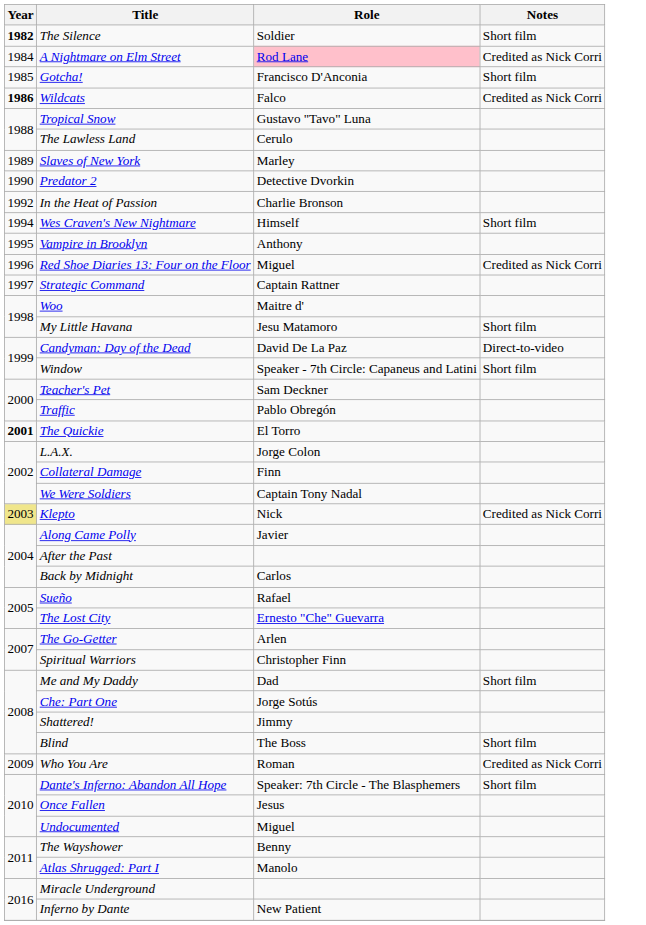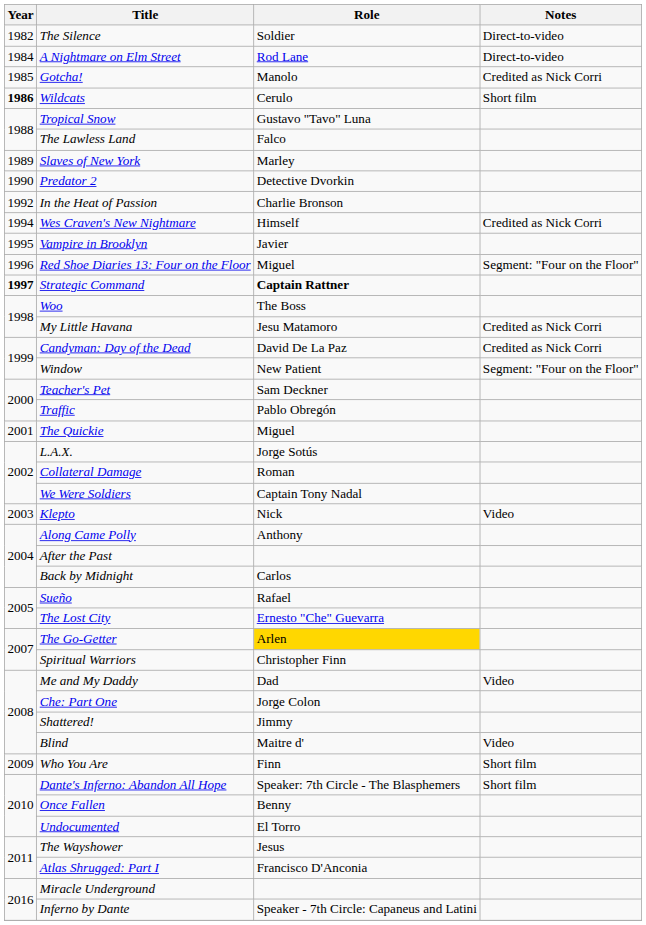The Silence | Year: bold -> normal
The Silence | Notes: Short film -> Direct-to-video
A Nightmare on Elm Street | Role: pink background -> no background
A Nightmare on Elm Street | Notes: Credited as Nick Corri -> Direct-to-video
Gotcha! | Role: Francisco D'Anconia -> Manolo
Gotcha! | Notes: Short film -> Credited as Nick Corri
Wildcats | Role: Falco -> Cerulo
Wildcats | Notes: Credited as Nick Corri -> Short film
The Lawless Land | Role: Cerulo -> Falco
Wes Craven's New Nightmare | Notes: Short film -> Credited as Nick Corri
Vampire in Brooklyn | Role: Anthony -> Javier
Red Shoe Diaries 13: Four on the Floor | Notes: Credited as Nick Corri -> Segment: "Four on the Floor"
Strategic Command | Year: normal -> bold
Strategic Command | Role: normal -> bold
Woo | Role: Maitre d' -> The Boss
My Little Havana | Notes: Short film -> Credited as Nick Corri
Candyman: Day of the Dead | Notes: Direct-to-video -> Credited as Nick Corri
Window | Role: Speaker - 7th Circle: Capaneus and Latini -> New Patient
Window | Notes: Short film -> Segment: "Four on the Floor"
The Quickie | Year: bold -> normal
The Quickie | Role: El Torro -> Miguel
L.A.X. | Role: Jorge Colon -> Jorge Sotús
Collateral Damage | Role: Finn -> Roman
Klepto | Year: khaki background -> no background
Klepto | Notes: Credited as Nick Corri -> Video
Along Came Polly | Role: Javier -> Anthony
The Go-Getter | Role: no background -> gold background
Me and My Daddy | Notes: Short film -> Video
Che: Part One | Role: Jorge Sotús -> Jorge Colon
Blind | Role: The Boss -> Maitre d'
Blind | Notes: Short film -> Video
Who You Are | Role: Roman -> Finn
Who You Are | Notes: Credited as Nick Corri -> Short film
Once Fallen | Role: Jesus -> Benny
Undocumented | Role: Miguel -> El Torro
The Wayshower | Role: Benny -> Jesus
Atlas Shrugged: Part I | Role: Manolo -> Francisco D'Anconia
Inferno by Dante | Role: New Patient -> Speaker - 7th Circle: Capaneus and Latini
